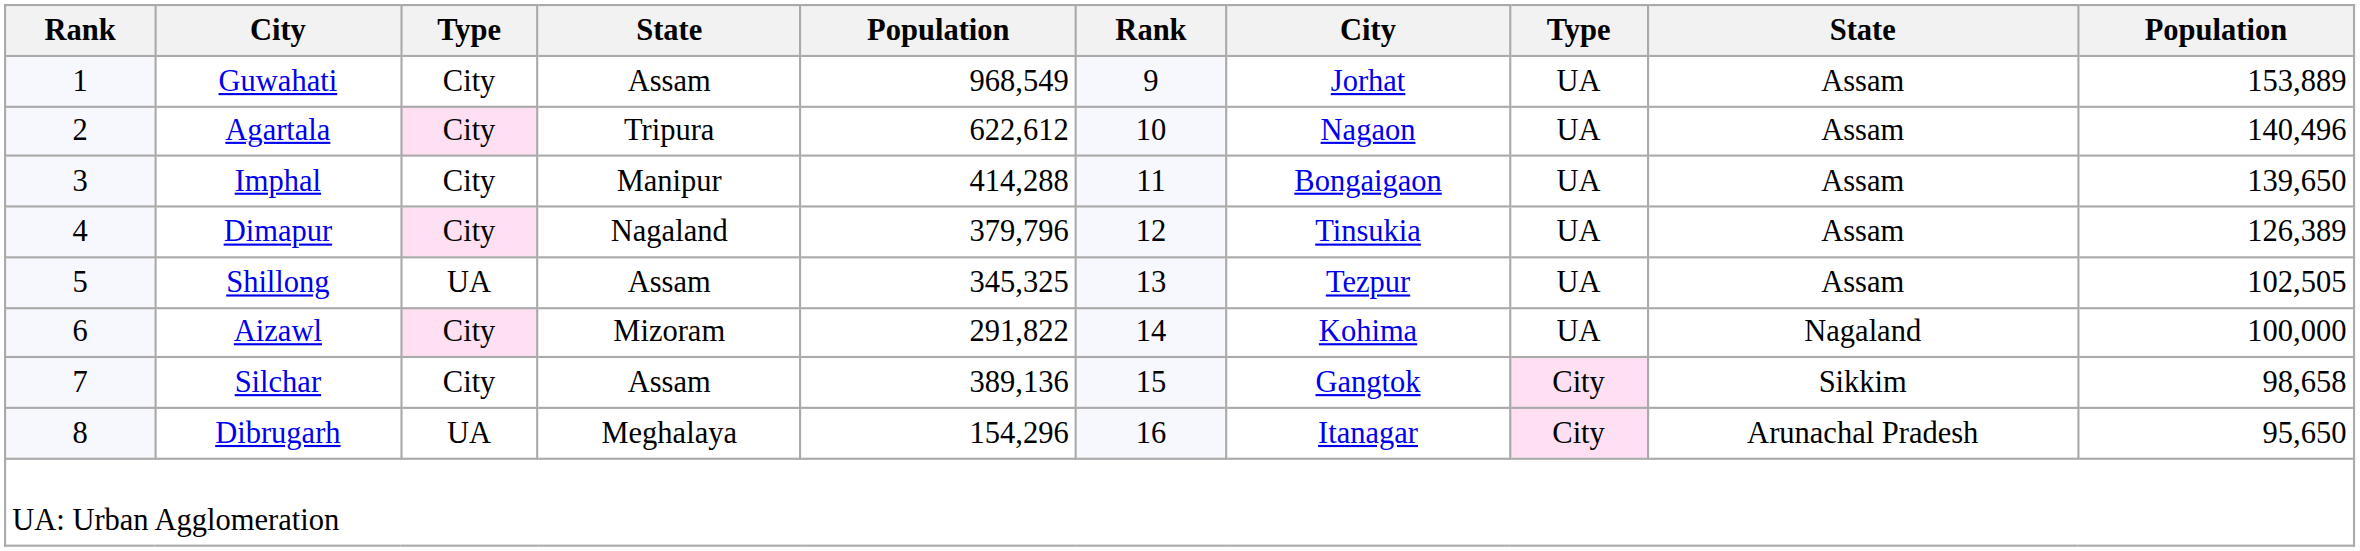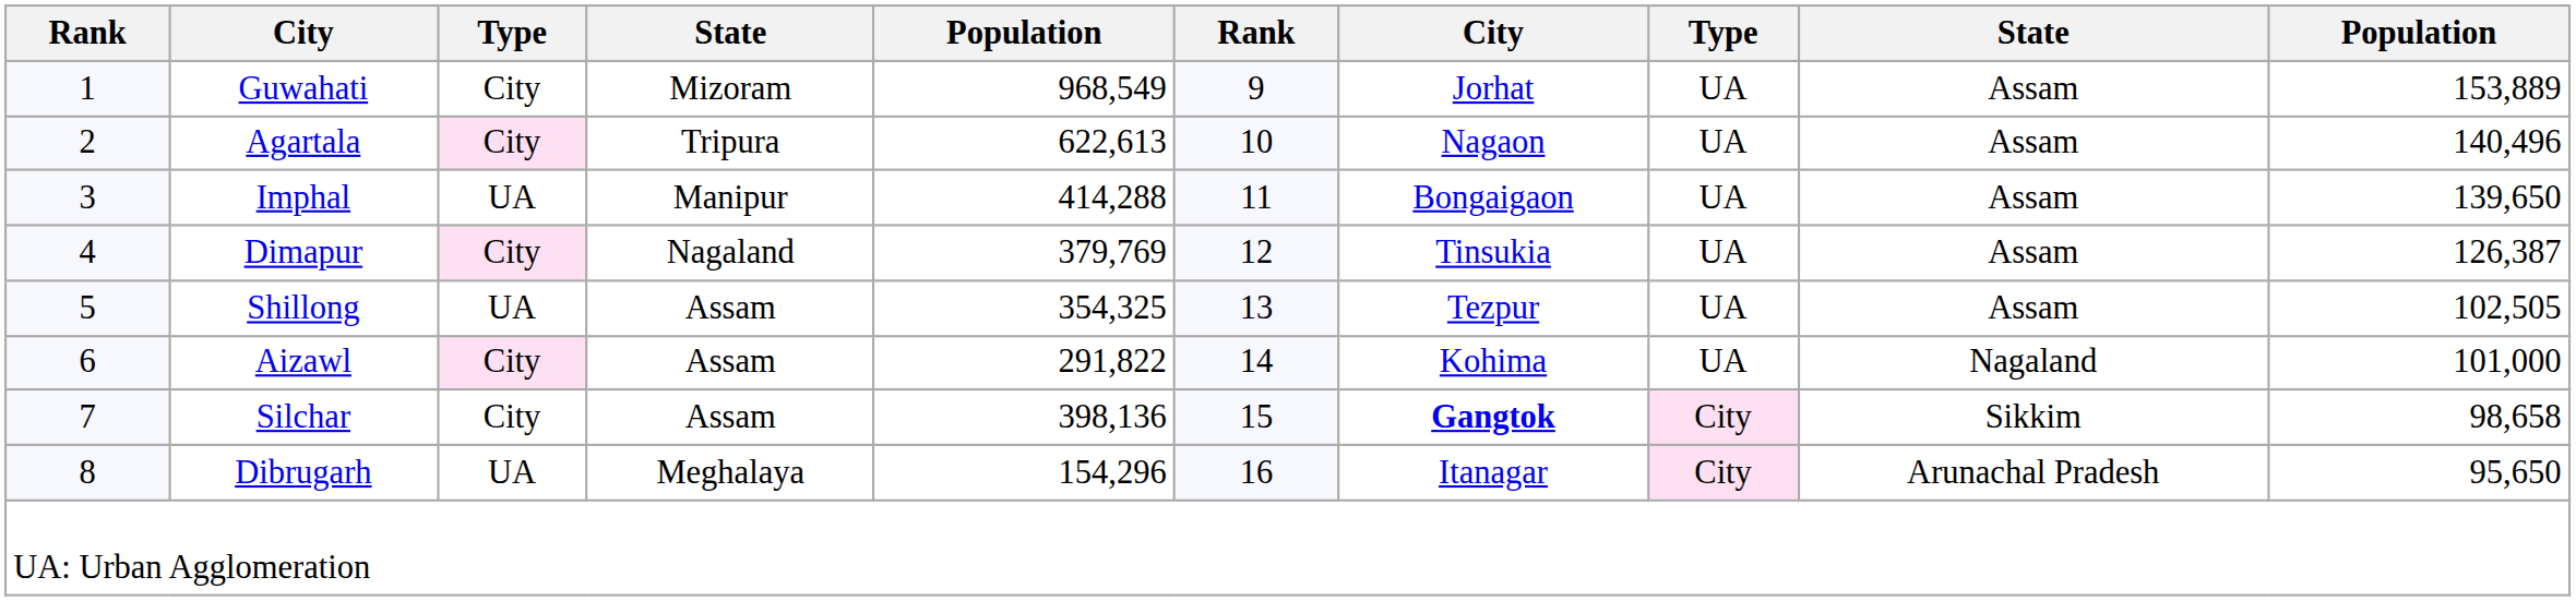Guwahati | column 4: Assam -> Mizoram
Agartala | column 5: 622,612 -> 622,613
Imphal | column 3: City -> UA
Dimapur | column 5: 379,796 -> 379,769
Dimapur | column 10: 126,389 -> 126,387
Shillong | column 5: 345,325 -> 354,325
Aizawl | column 4: Mizoram -> Assam
Aizawl | column 10: 100,000 -> 101,000
Silchar | column 5: 389,136 -> 398,136
Silchar | column 7: normal -> bold
